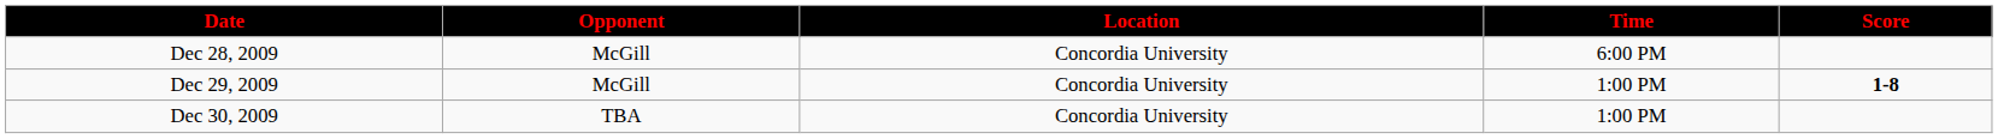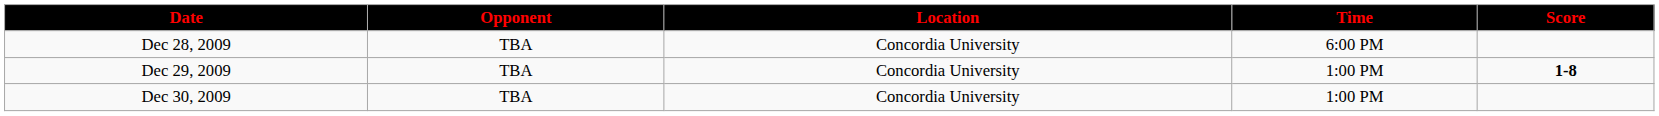Dec 28, 2009 | Opponent: McGill -> TBA
Dec 29, 2009 | Opponent: McGill -> TBA
